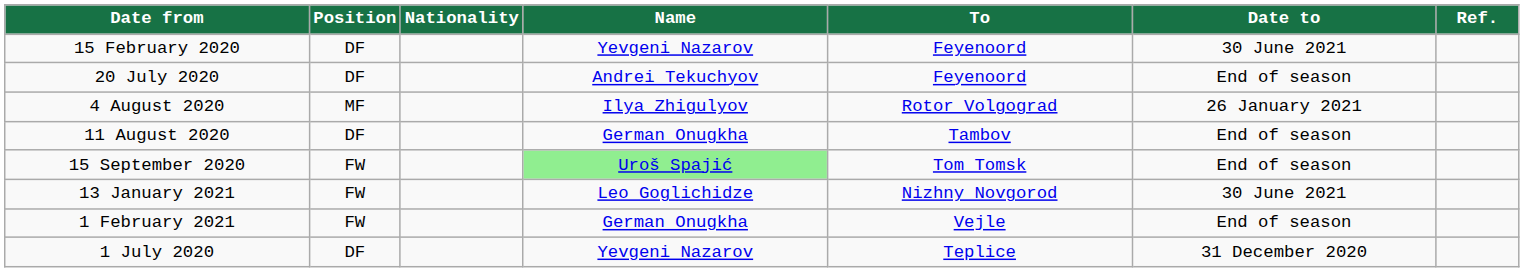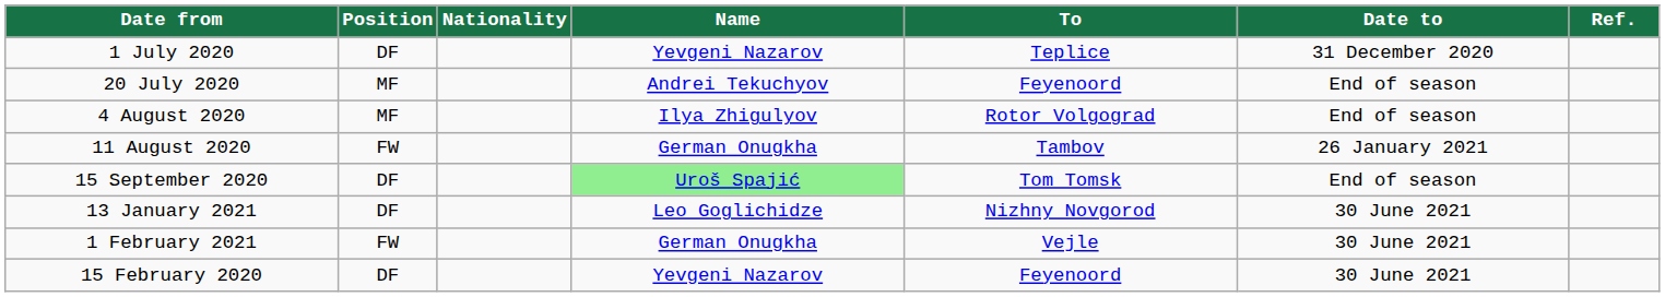rows swapped: 1 July 2020 <-> 15 February 2020
20 July 2020 | Position: DF -> MF
4 August 2020 | Date to: 26 January 2021 -> End of season
11 August 2020 | Position: DF -> FW
11 August 2020 | Date to: End of season -> 26 January 2021
15 September 2020 | Position: FW -> DF
13 January 2021 | Position: FW -> DF
1 February 2021 | Date to: End of season -> 30 June 2021
